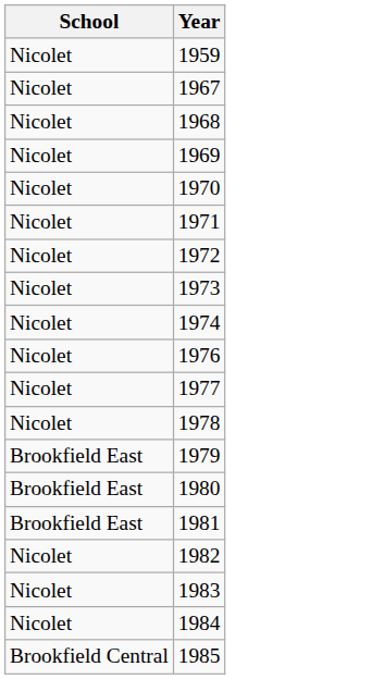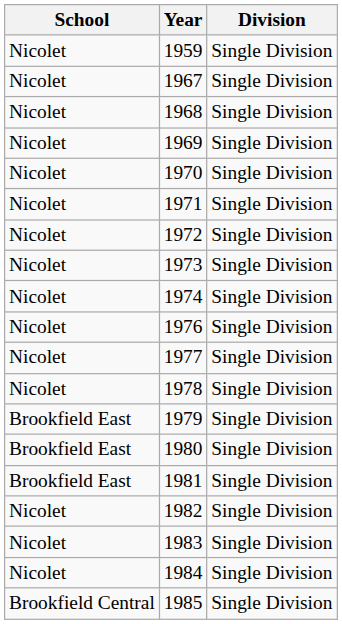+ column: Division | Single Division | Single Division | Single Division | Single Division | Single Division | Single Division | Single Division | Single Division | Single Division | Single Division | Single Division | Single Division | Single Division | Single Division | Single Division | Single Division | Single Division | Single Division | Single Division
